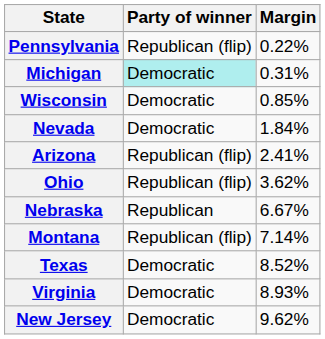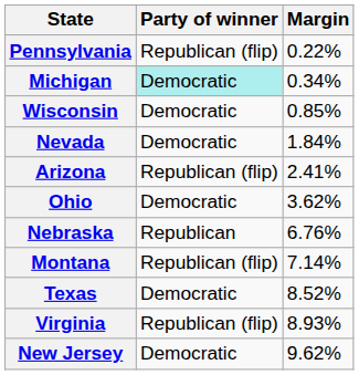Michigan | Margin: 0.31% -> 0.34%
Ohio | Party of winner: Republican (flip) -> Democratic
Nebraska | Margin: 6.67% -> 6.76%
Virginia | Party of winner: Democratic -> Republican (flip)
